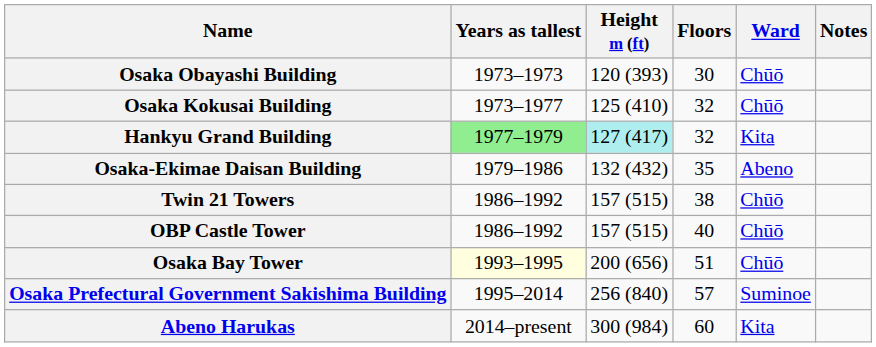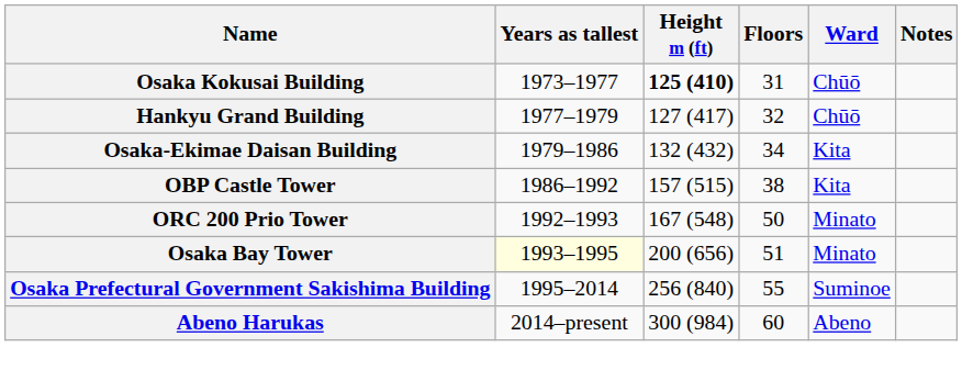- row: Osaka Obayashi Building | 1973–1973 | 120 (393) | 30 | Chūō
Osaka Kokusai Building | Height m (ft): normal -> bold
Osaka Kokusai Building | Floors: 32 -> 31
Hankyu Grand Building | Years as tallest: lightgreen background -> no background
Hankyu Grand Building | Height m (ft): paleturquoise background -> no background
Hankyu Grand Building | Ward: Kita -> Chūō
Osaka-Ekimae Daisan Building | Floors: 35 -> 34
Osaka-Ekimae Daisan Building | Ward: Abeno -> Kita
- row: Twin 21 Towers | 1986–1992 | 157 (515) | 38 | Chūō
OBP Castle Tower | Floors: 40 -> 38
OBP Castle Tower | Ward: Chūō -> Kita
+ row: ORC 200 Prio Tower | 1992–1993 | 167 (548) | 50 | Minato
Osaka Bay Tower | Ward: Chūō -> Minato
Osaka Prefectural Government Sakishima Building | Floors: 57 -> 55
Abeno Harukas | Ward: Kita -> Abeno
